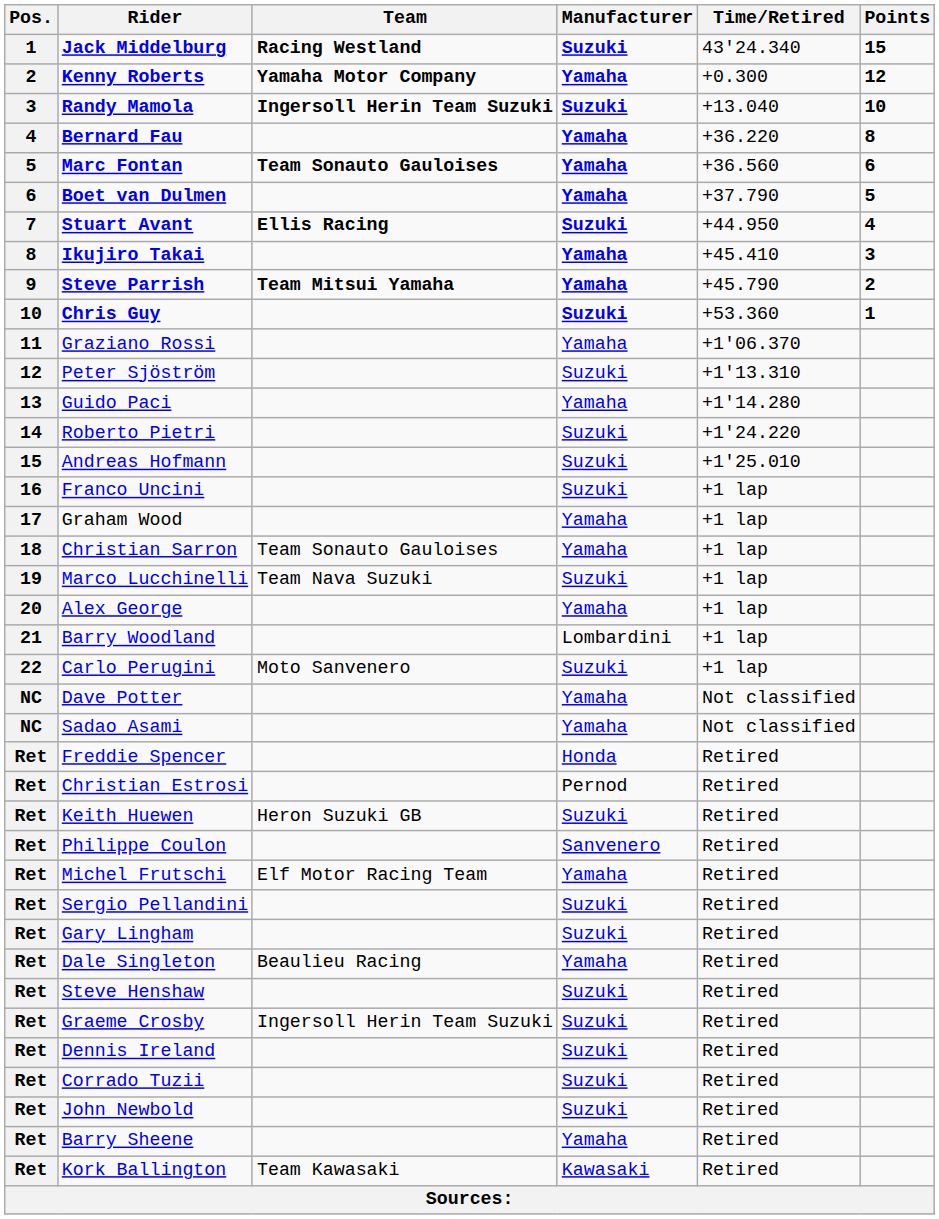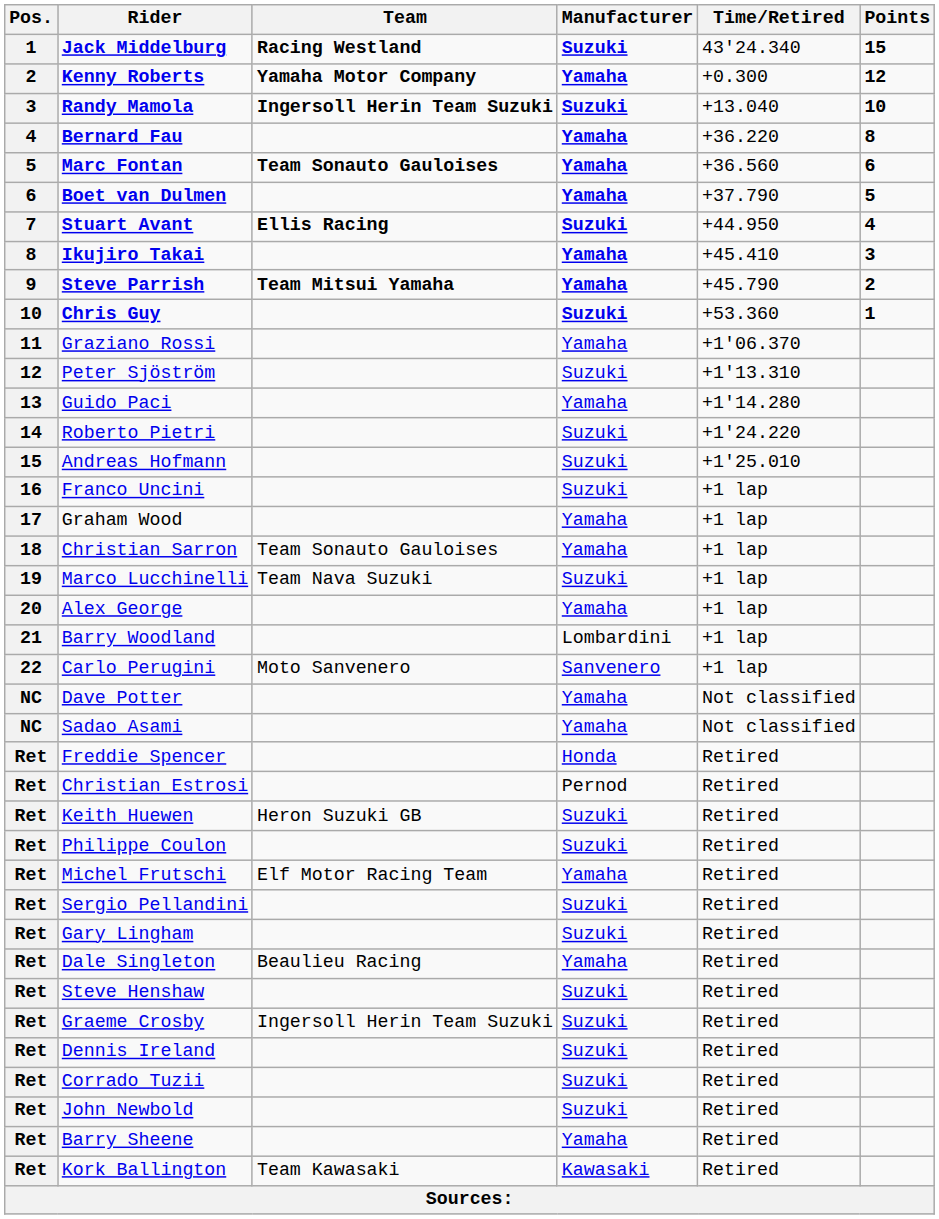Carlo Perugini | Manufacturer: Suzuki -> Sanvenero
Philippe Coulon | Manufacturer: Sanvenero -> Suzuki
